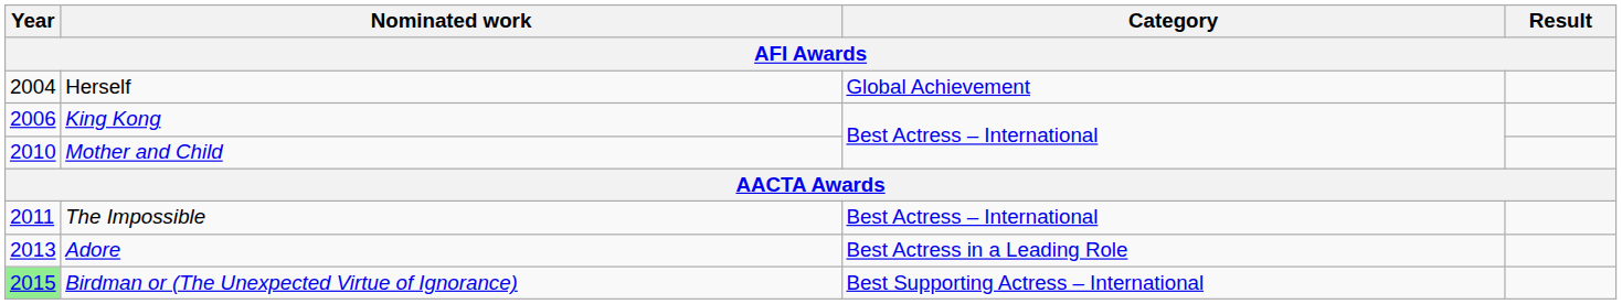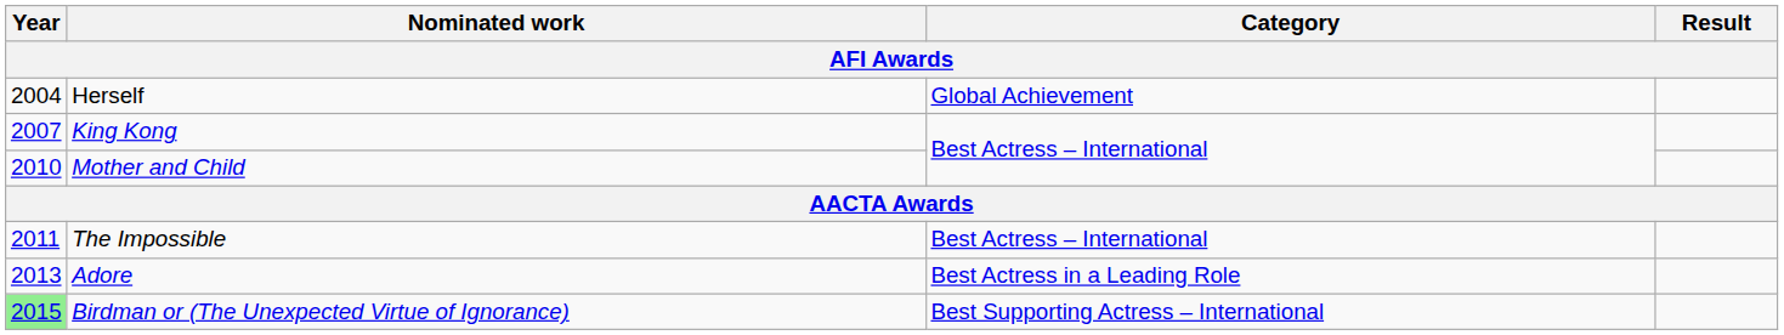King Kong | Year: 2006 -> 2007
